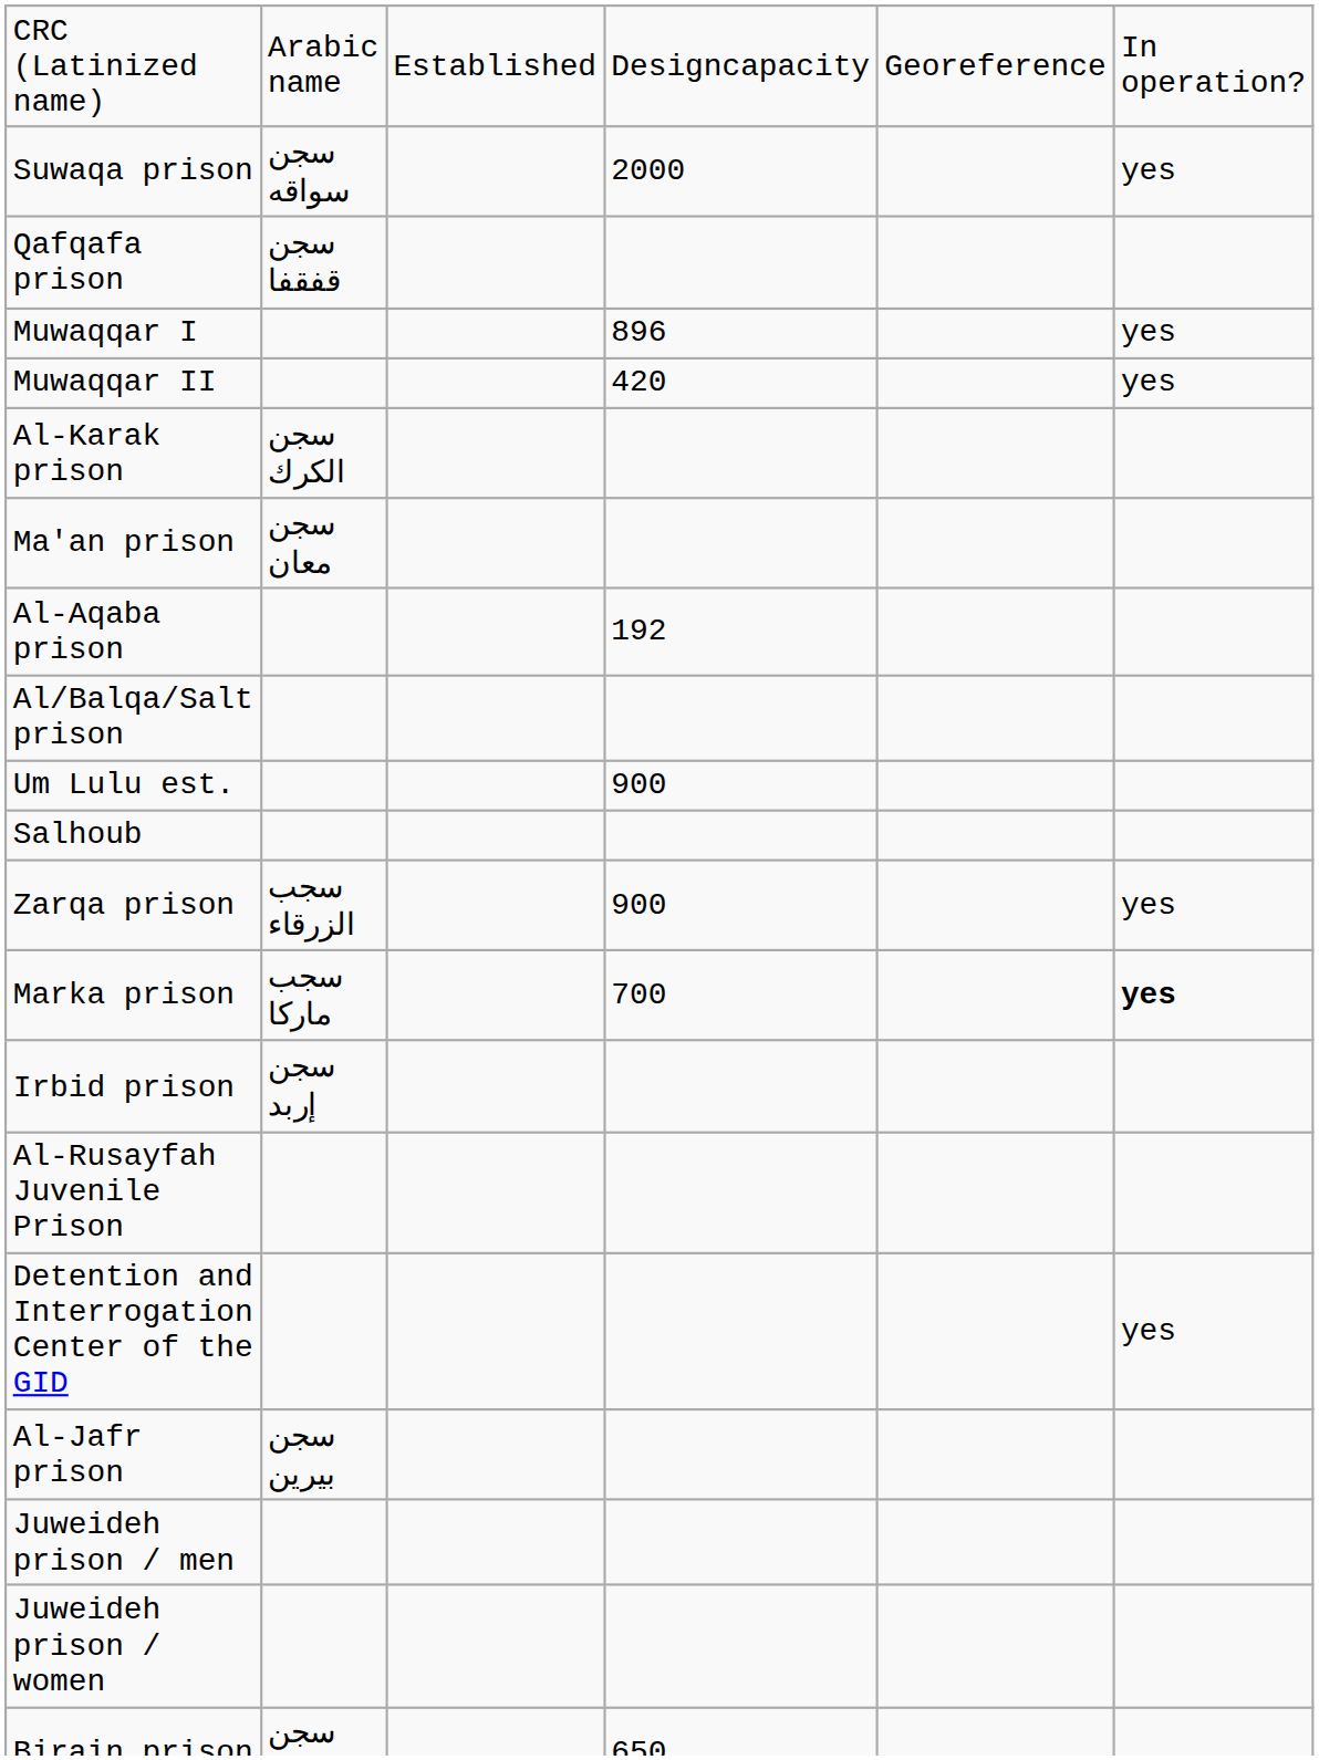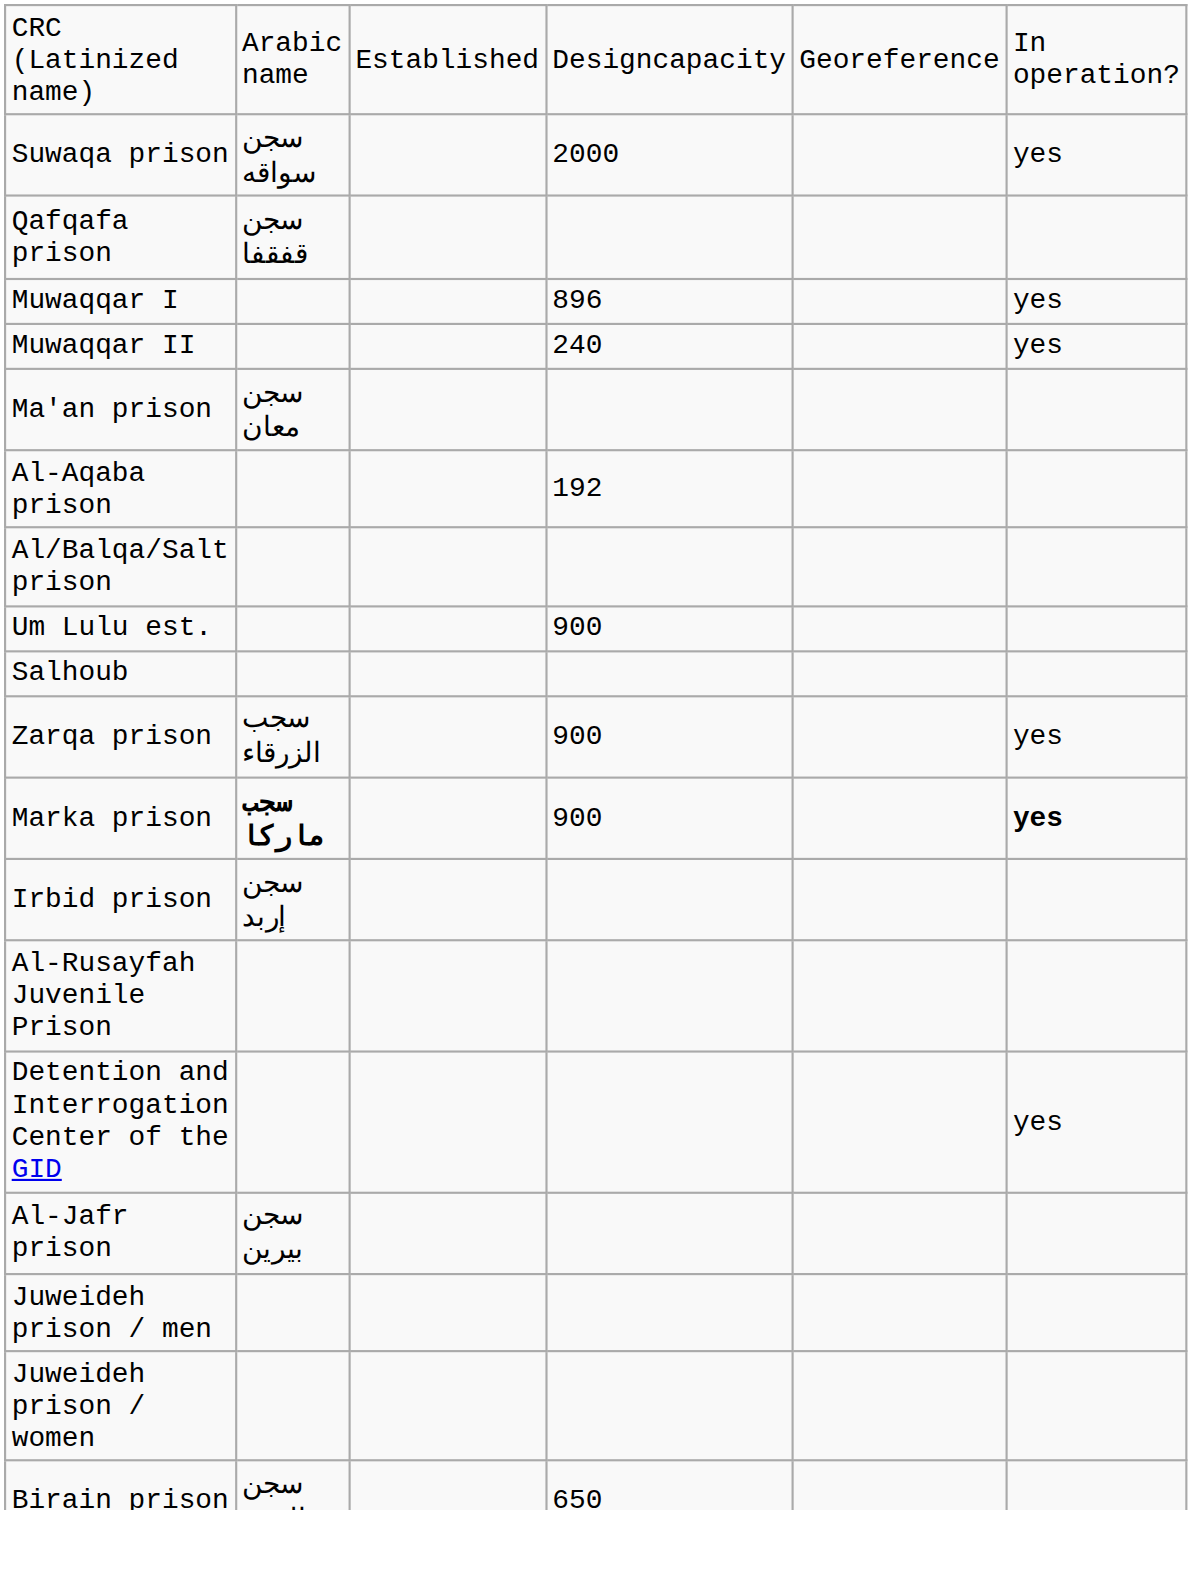Muwaqqar II | column 4: 420 -> 240
- row: Al-Karak prison | سجن الكرك
Marka prison | column 2: normal -> bold
Marka prison | column 4: 700 -> 900
